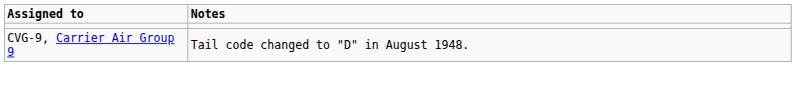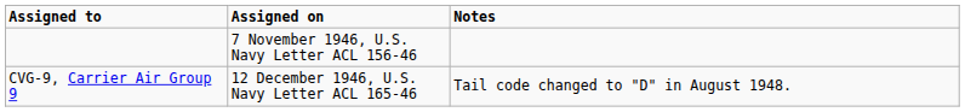+ column: Assigned on | 7 November 1946, U.S. Navy Letter ACL 156-46 | 12 December 1946, U.S. Navy Letter ACL 165-46
